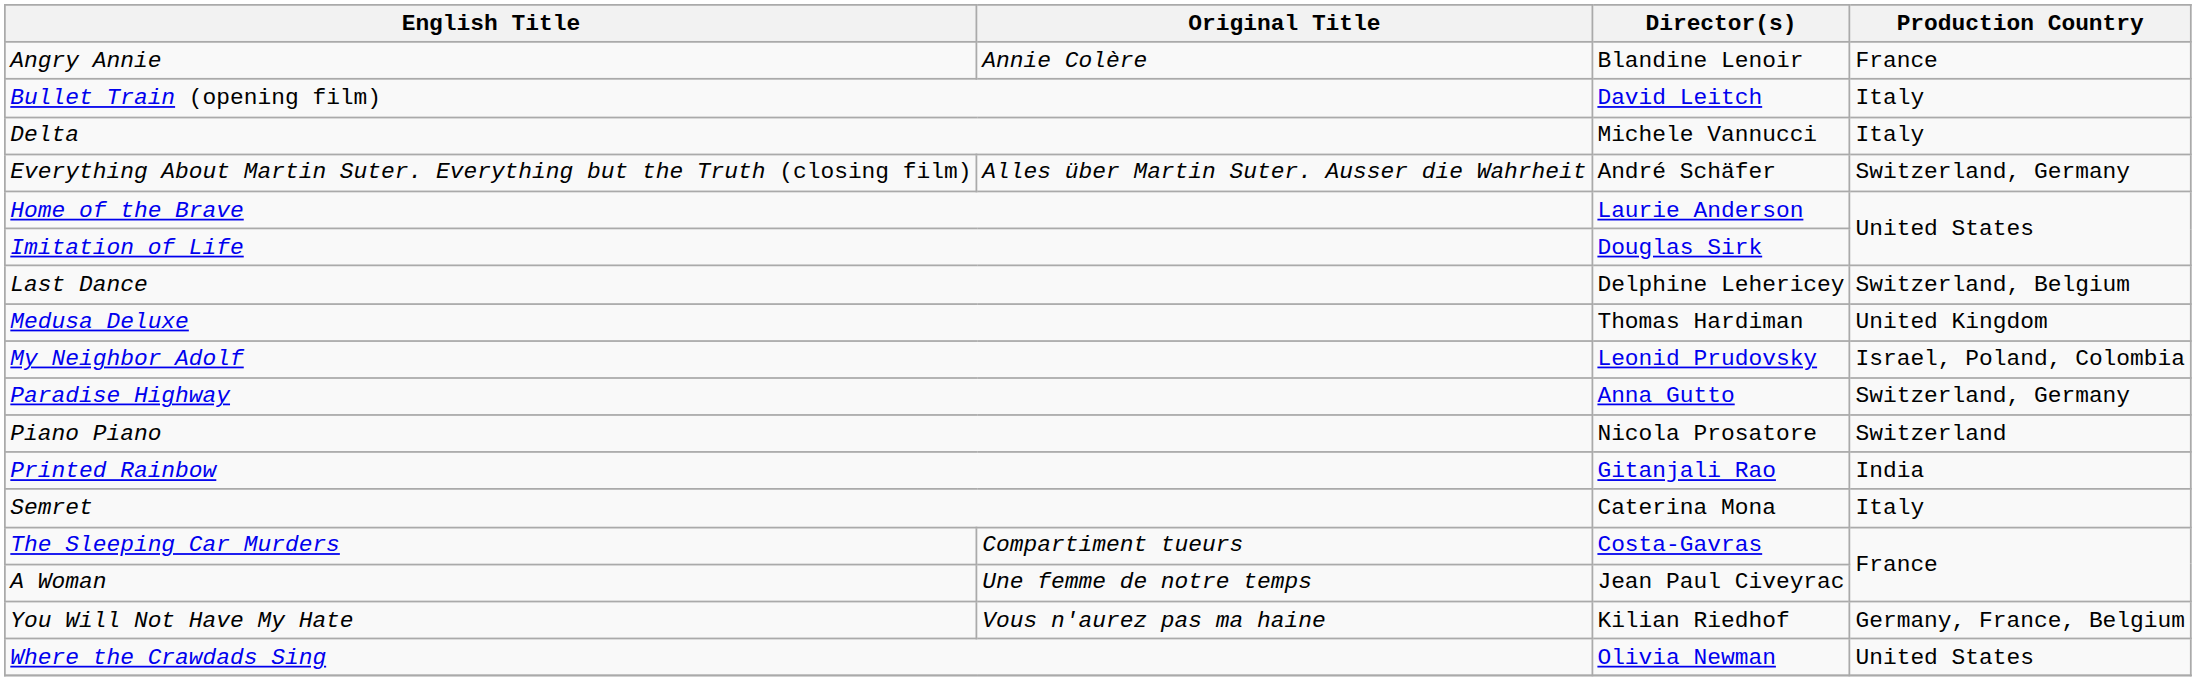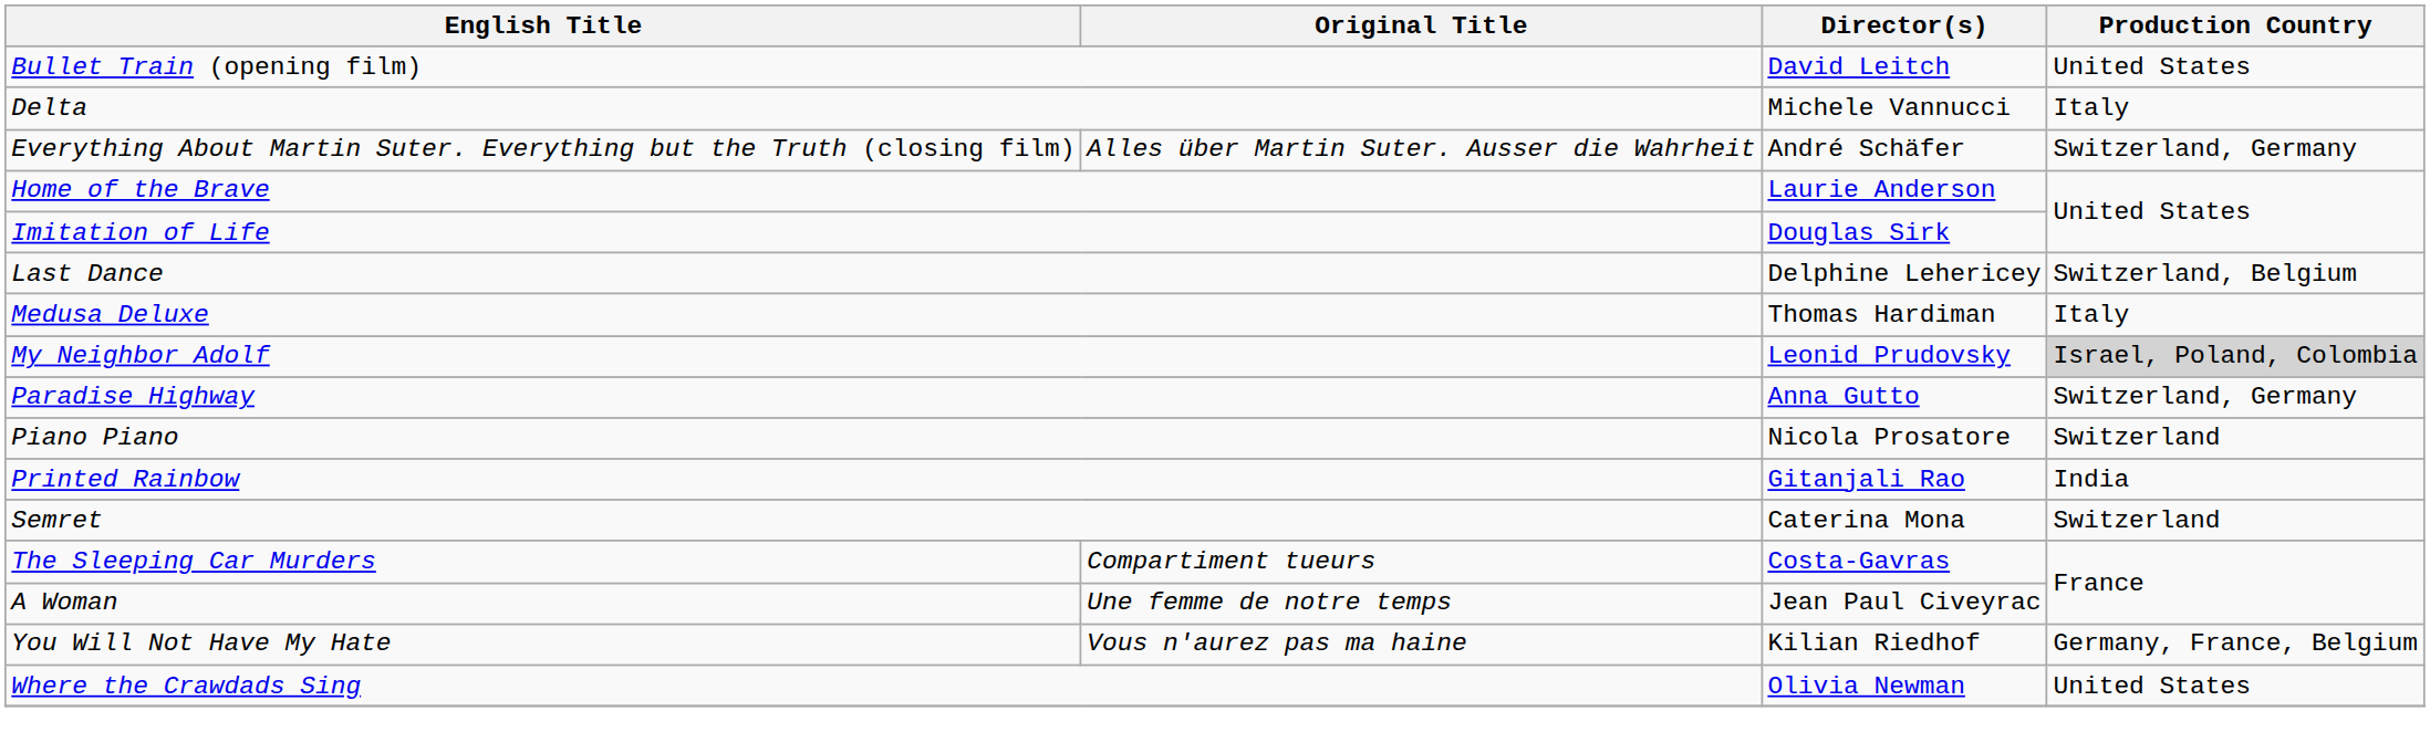- row: Angry Annie | Annie Colère | Blandine Lenoir | France
Bullet Train (opening film) | Production Country: Italy -> United States
Medusa Deluxe | Production Country: United Kingdom -> Italy
My Neighbor Adolf | Production Country: no background -> lightgrey background
Semret | Production Country: Italy -> Switzerland
